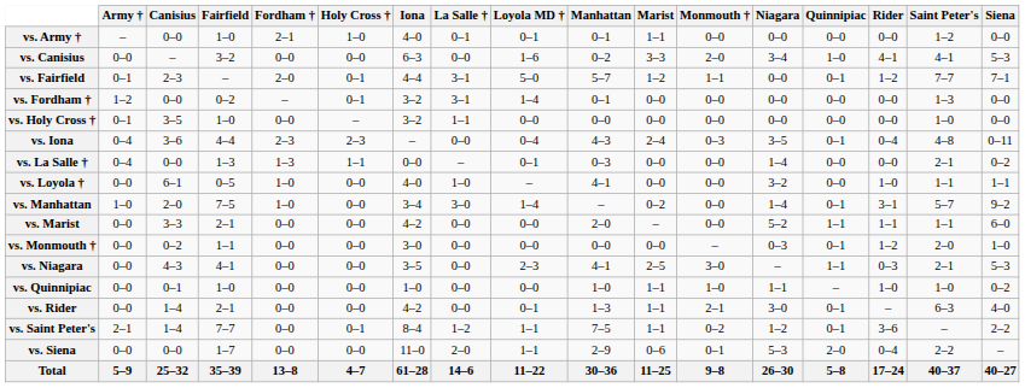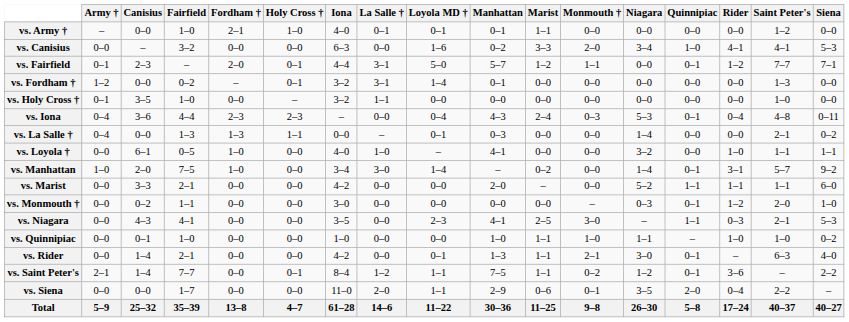vs. Iona | Niagara: 3–5 -> 5–3
vs. Siena | Niagara: 5–3 -> 3–5
